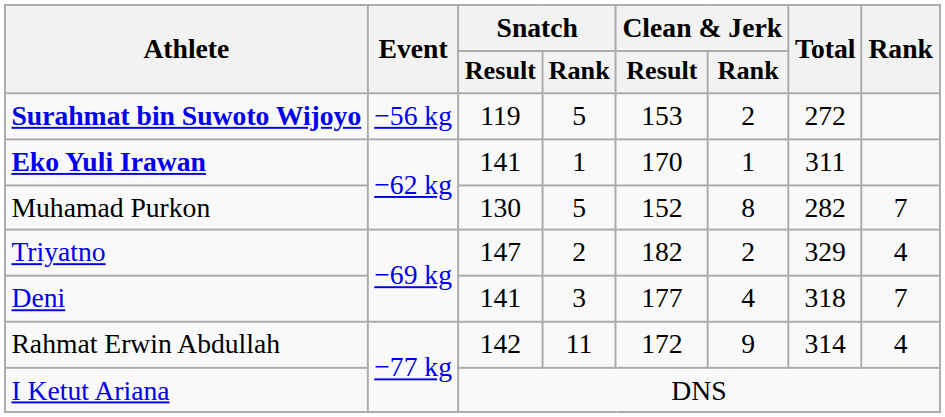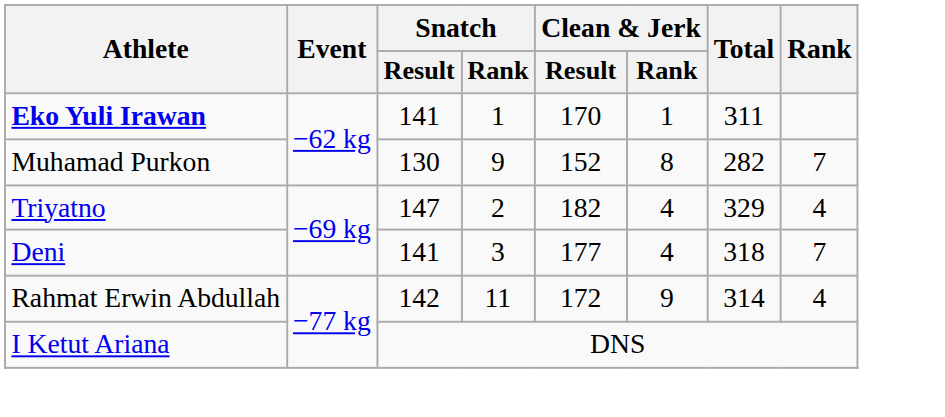- row: Surahmat bin Suwoto Wijoyo | −56 kg | 119 | 5 | 153 | 2 | 272
Muhamad Purkon | Snatch / Rank: 5 -> 9
Triyatno | Clean & Jerk / Rank: 2 -> 4
